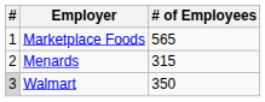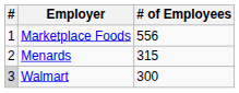Marketplace Foods | # of Employees: 565 -> 556
Walmart | # of Employees: 350 -> 300
